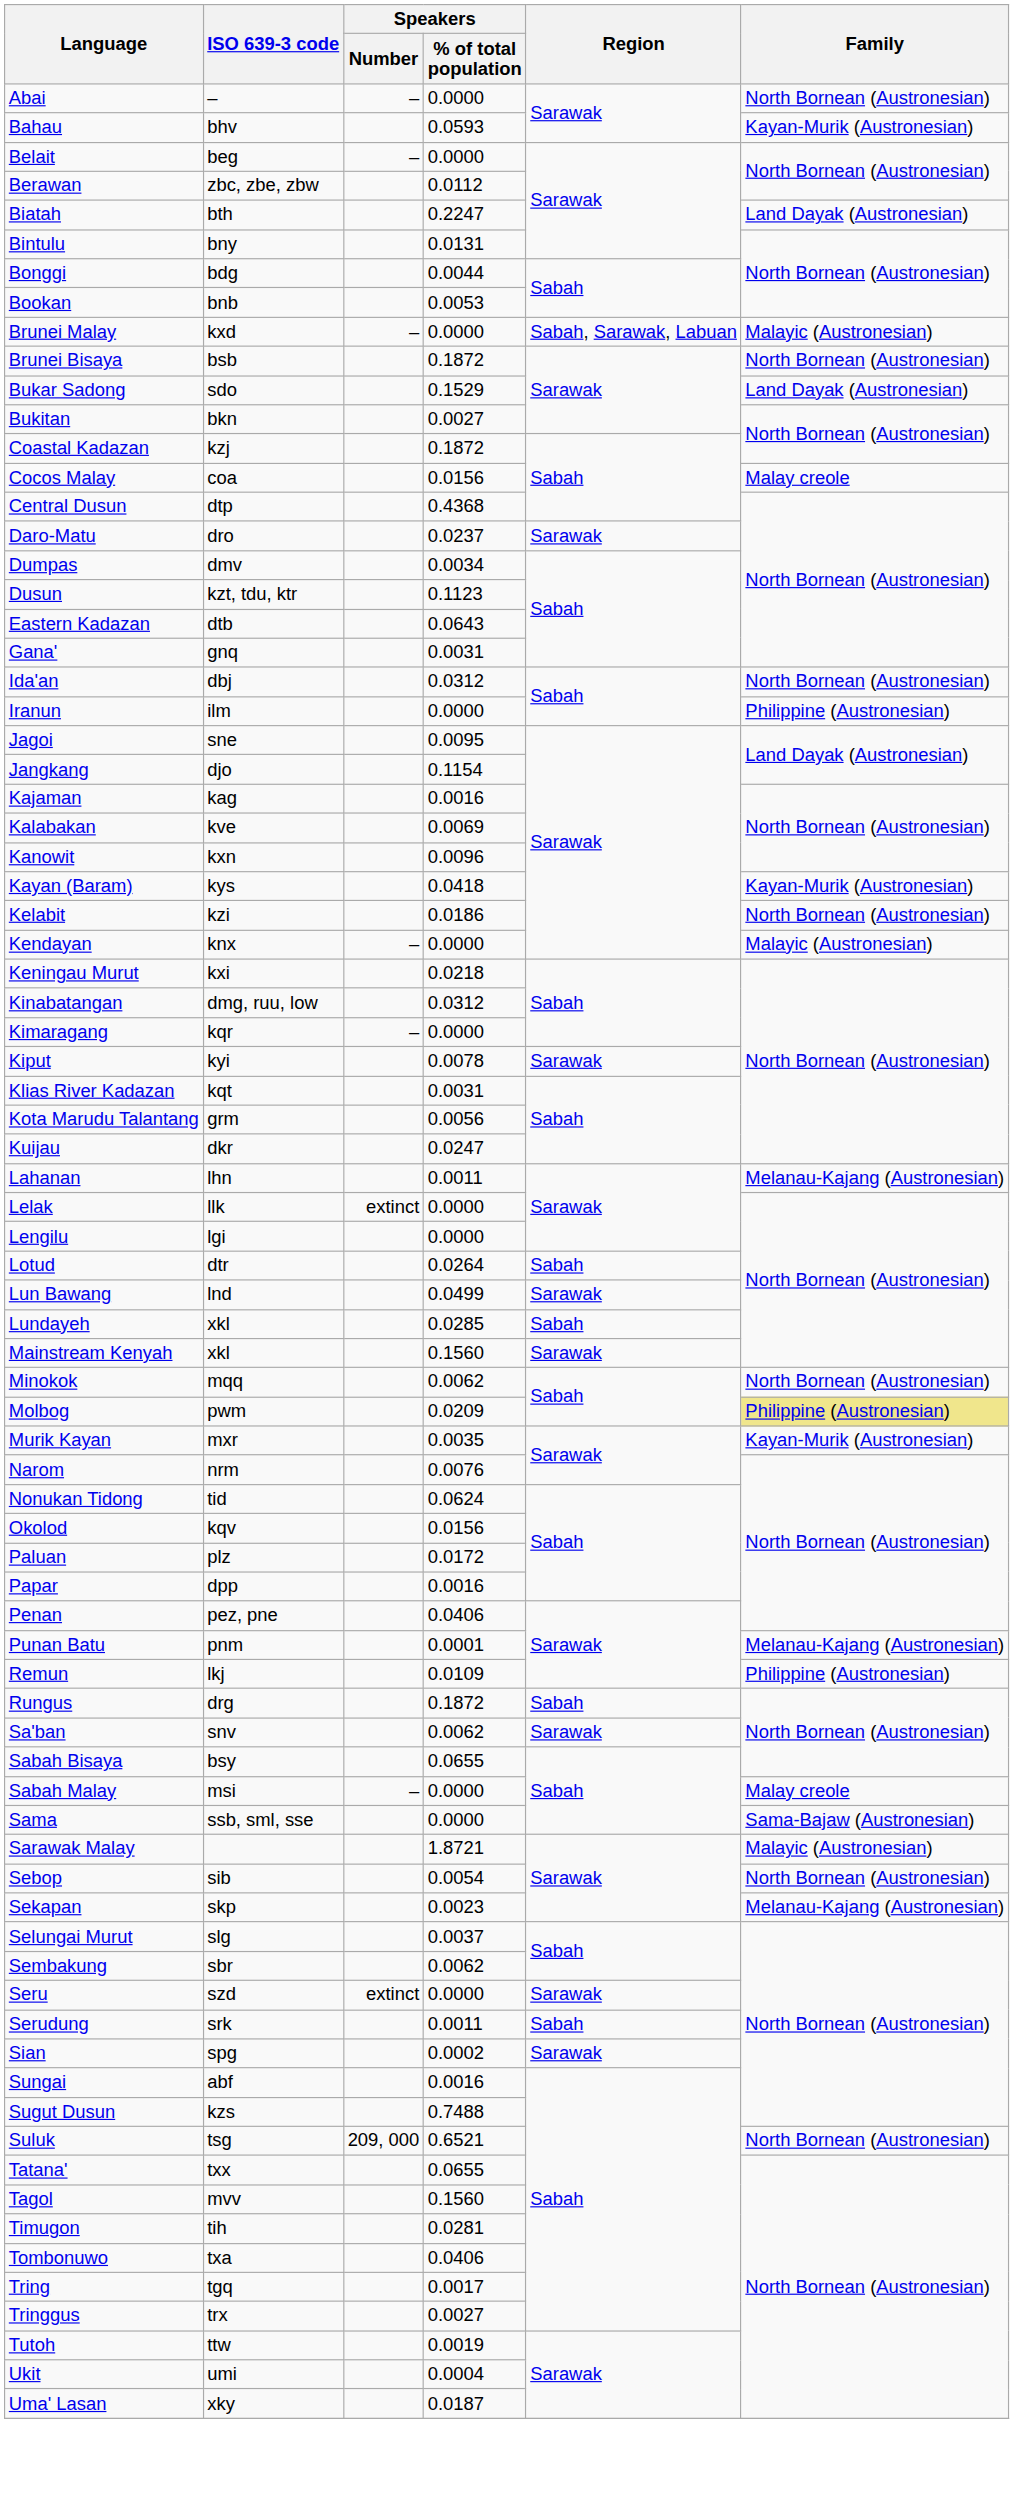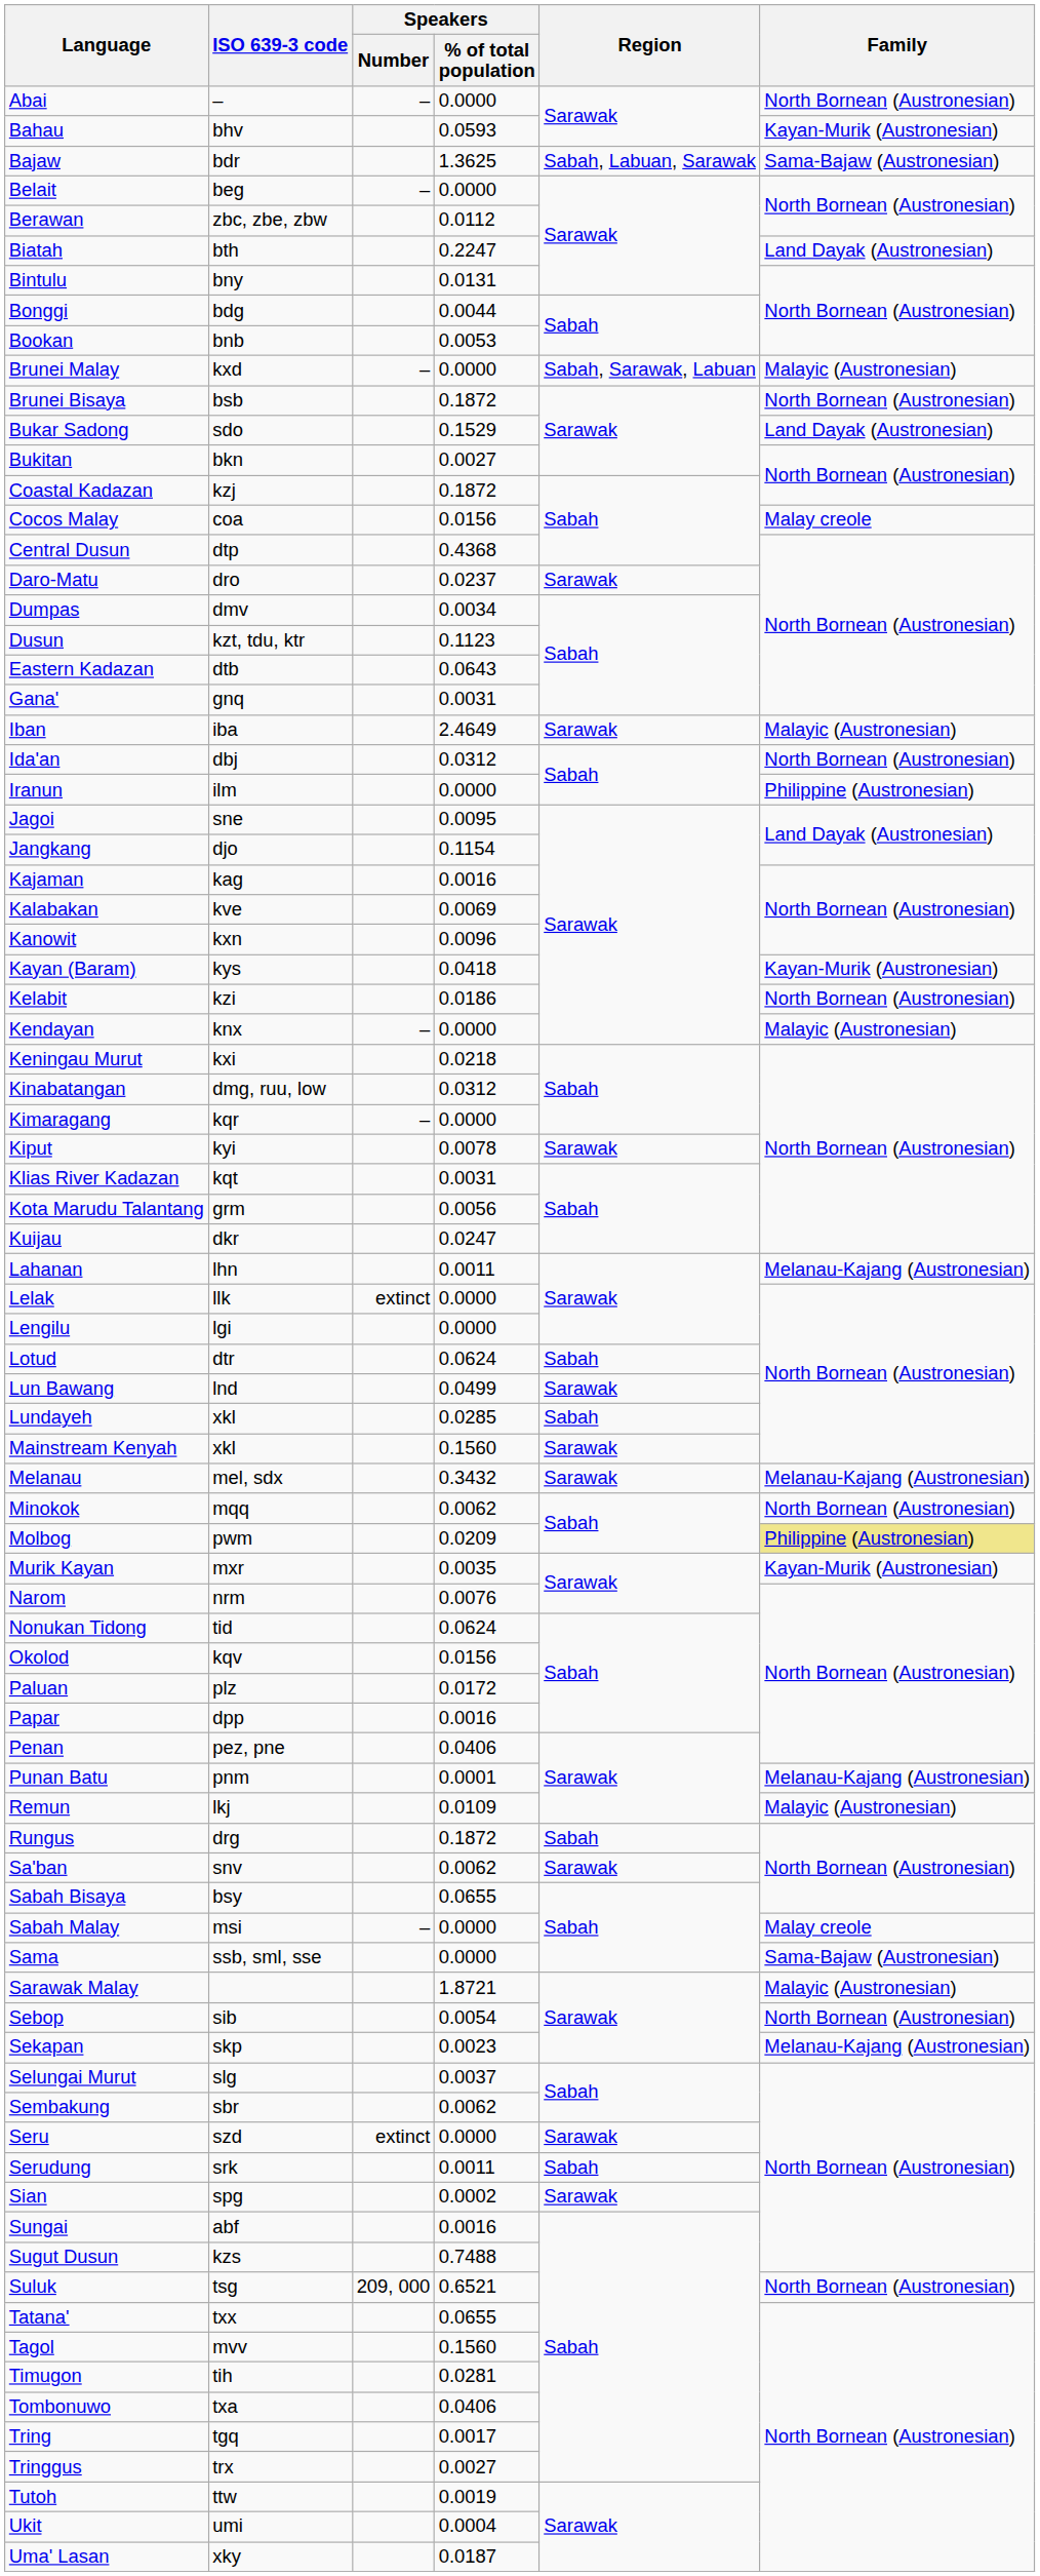+ row: Bajaw | bdr | 1.3625 | Sabah, Labuan, Sarawak | Sama-Bajaw (Austronesian)
+ row: Iban | iba | 2.4649 | Sarawak | Malayic (Austronesian)
Lotud | Speakers / % of total population: 0.0264 -> 0.0624
+ row: Melanau | mel, sdx | 0.3432 | Sarawak | Melanau-Kajang (Austronesian)
Remun | Family: Philippine (Austronesian) -> Malayic (Austronesian)
